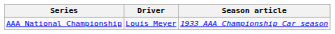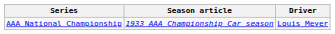columns swapped: Driver <-> Season article
